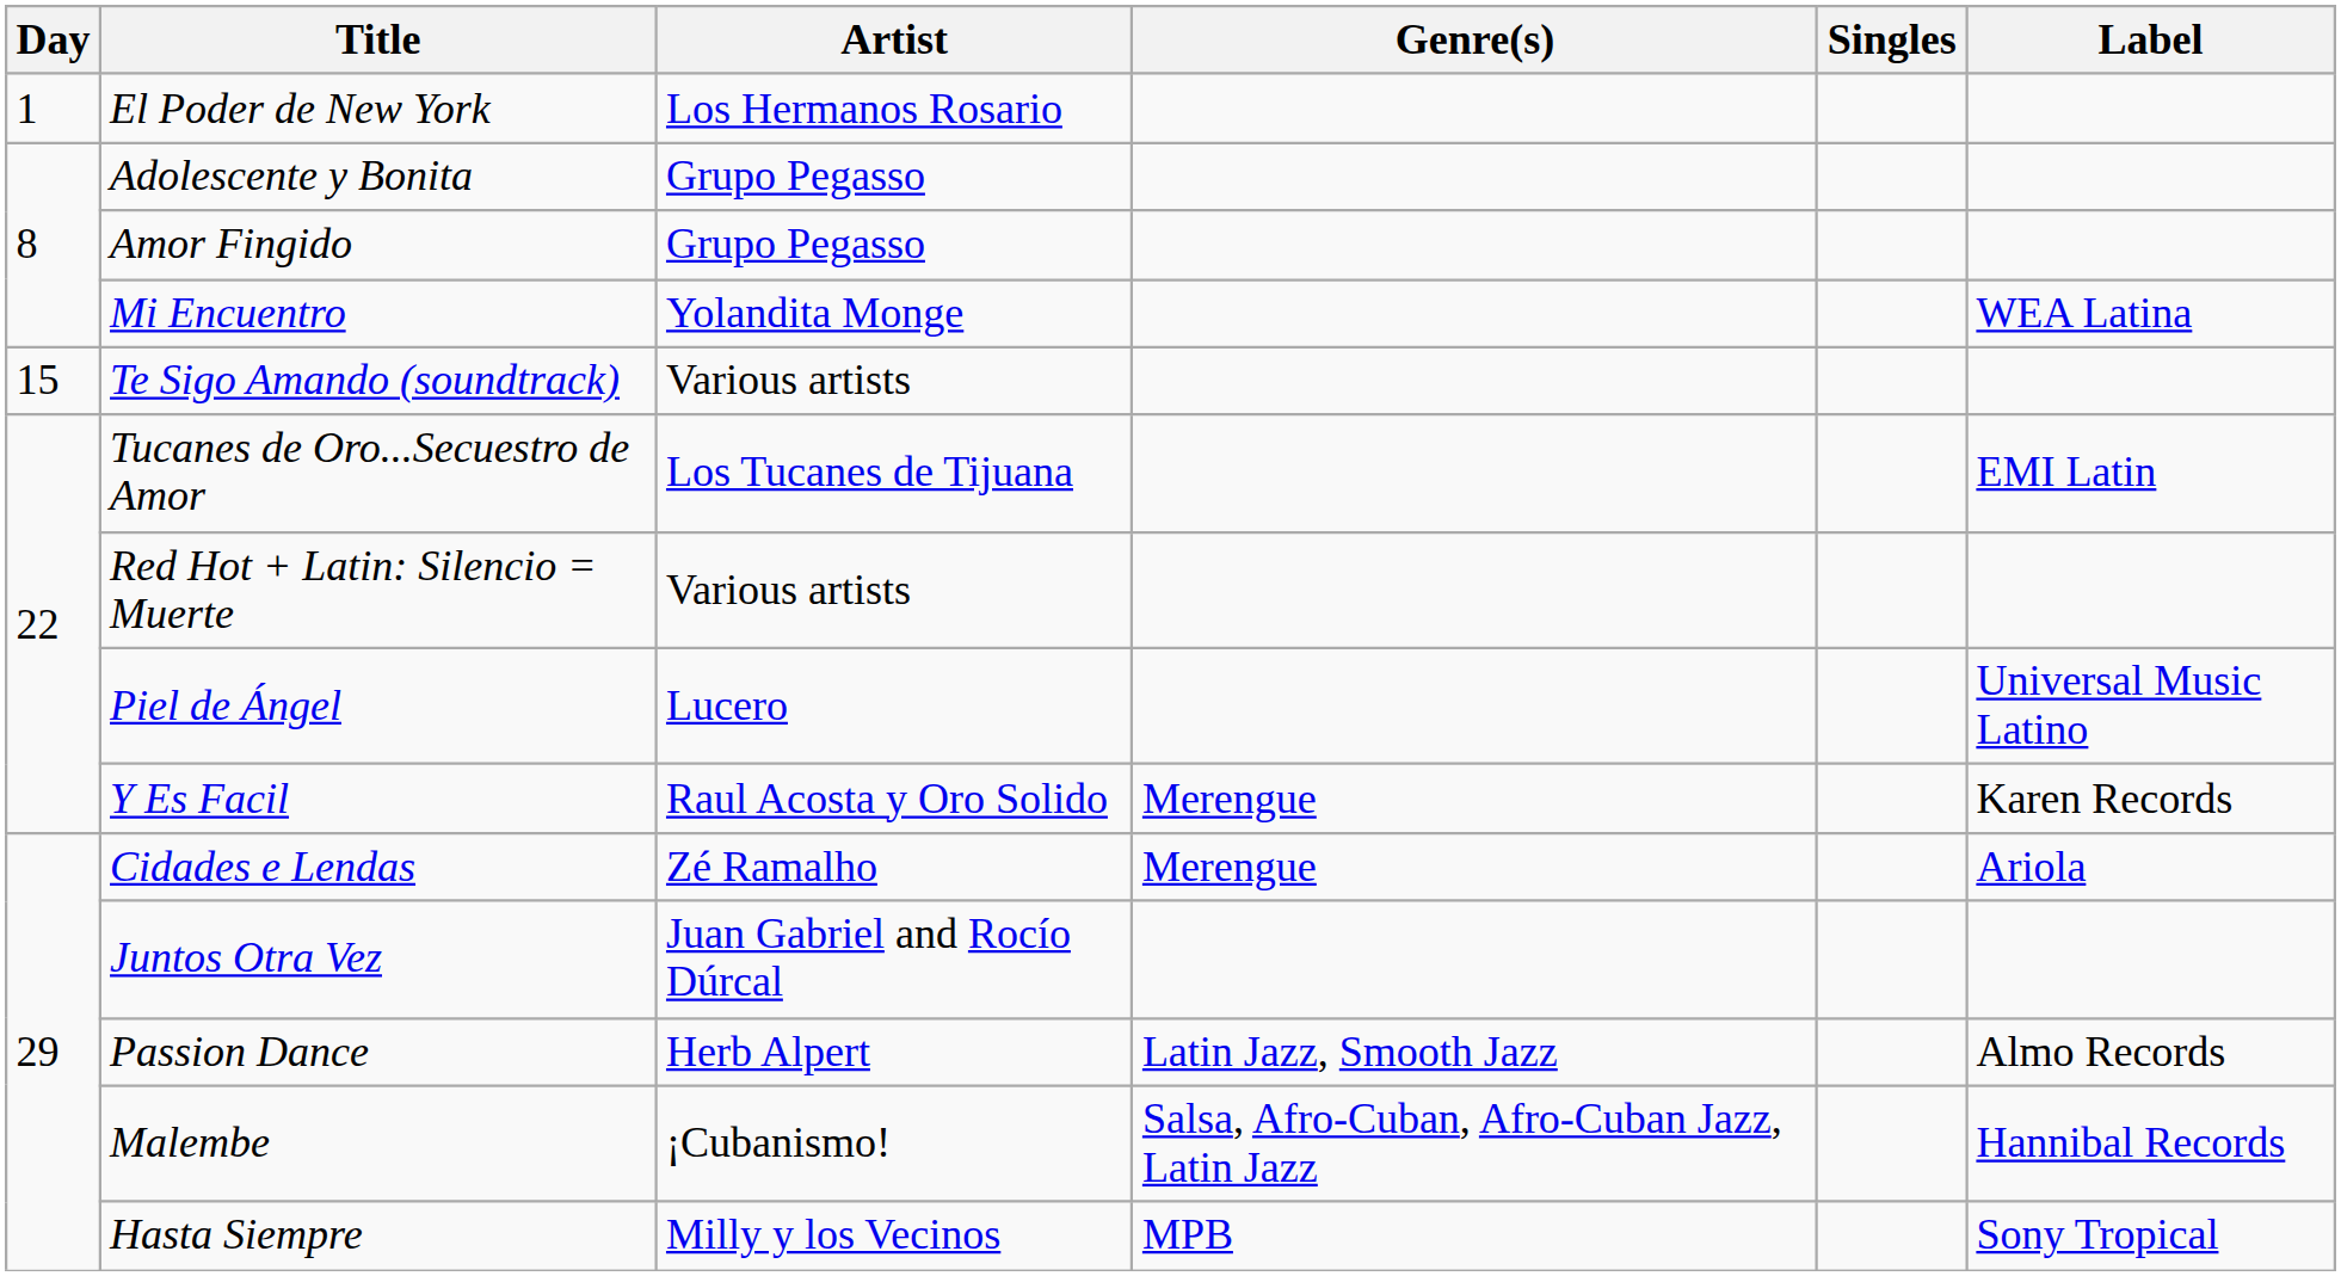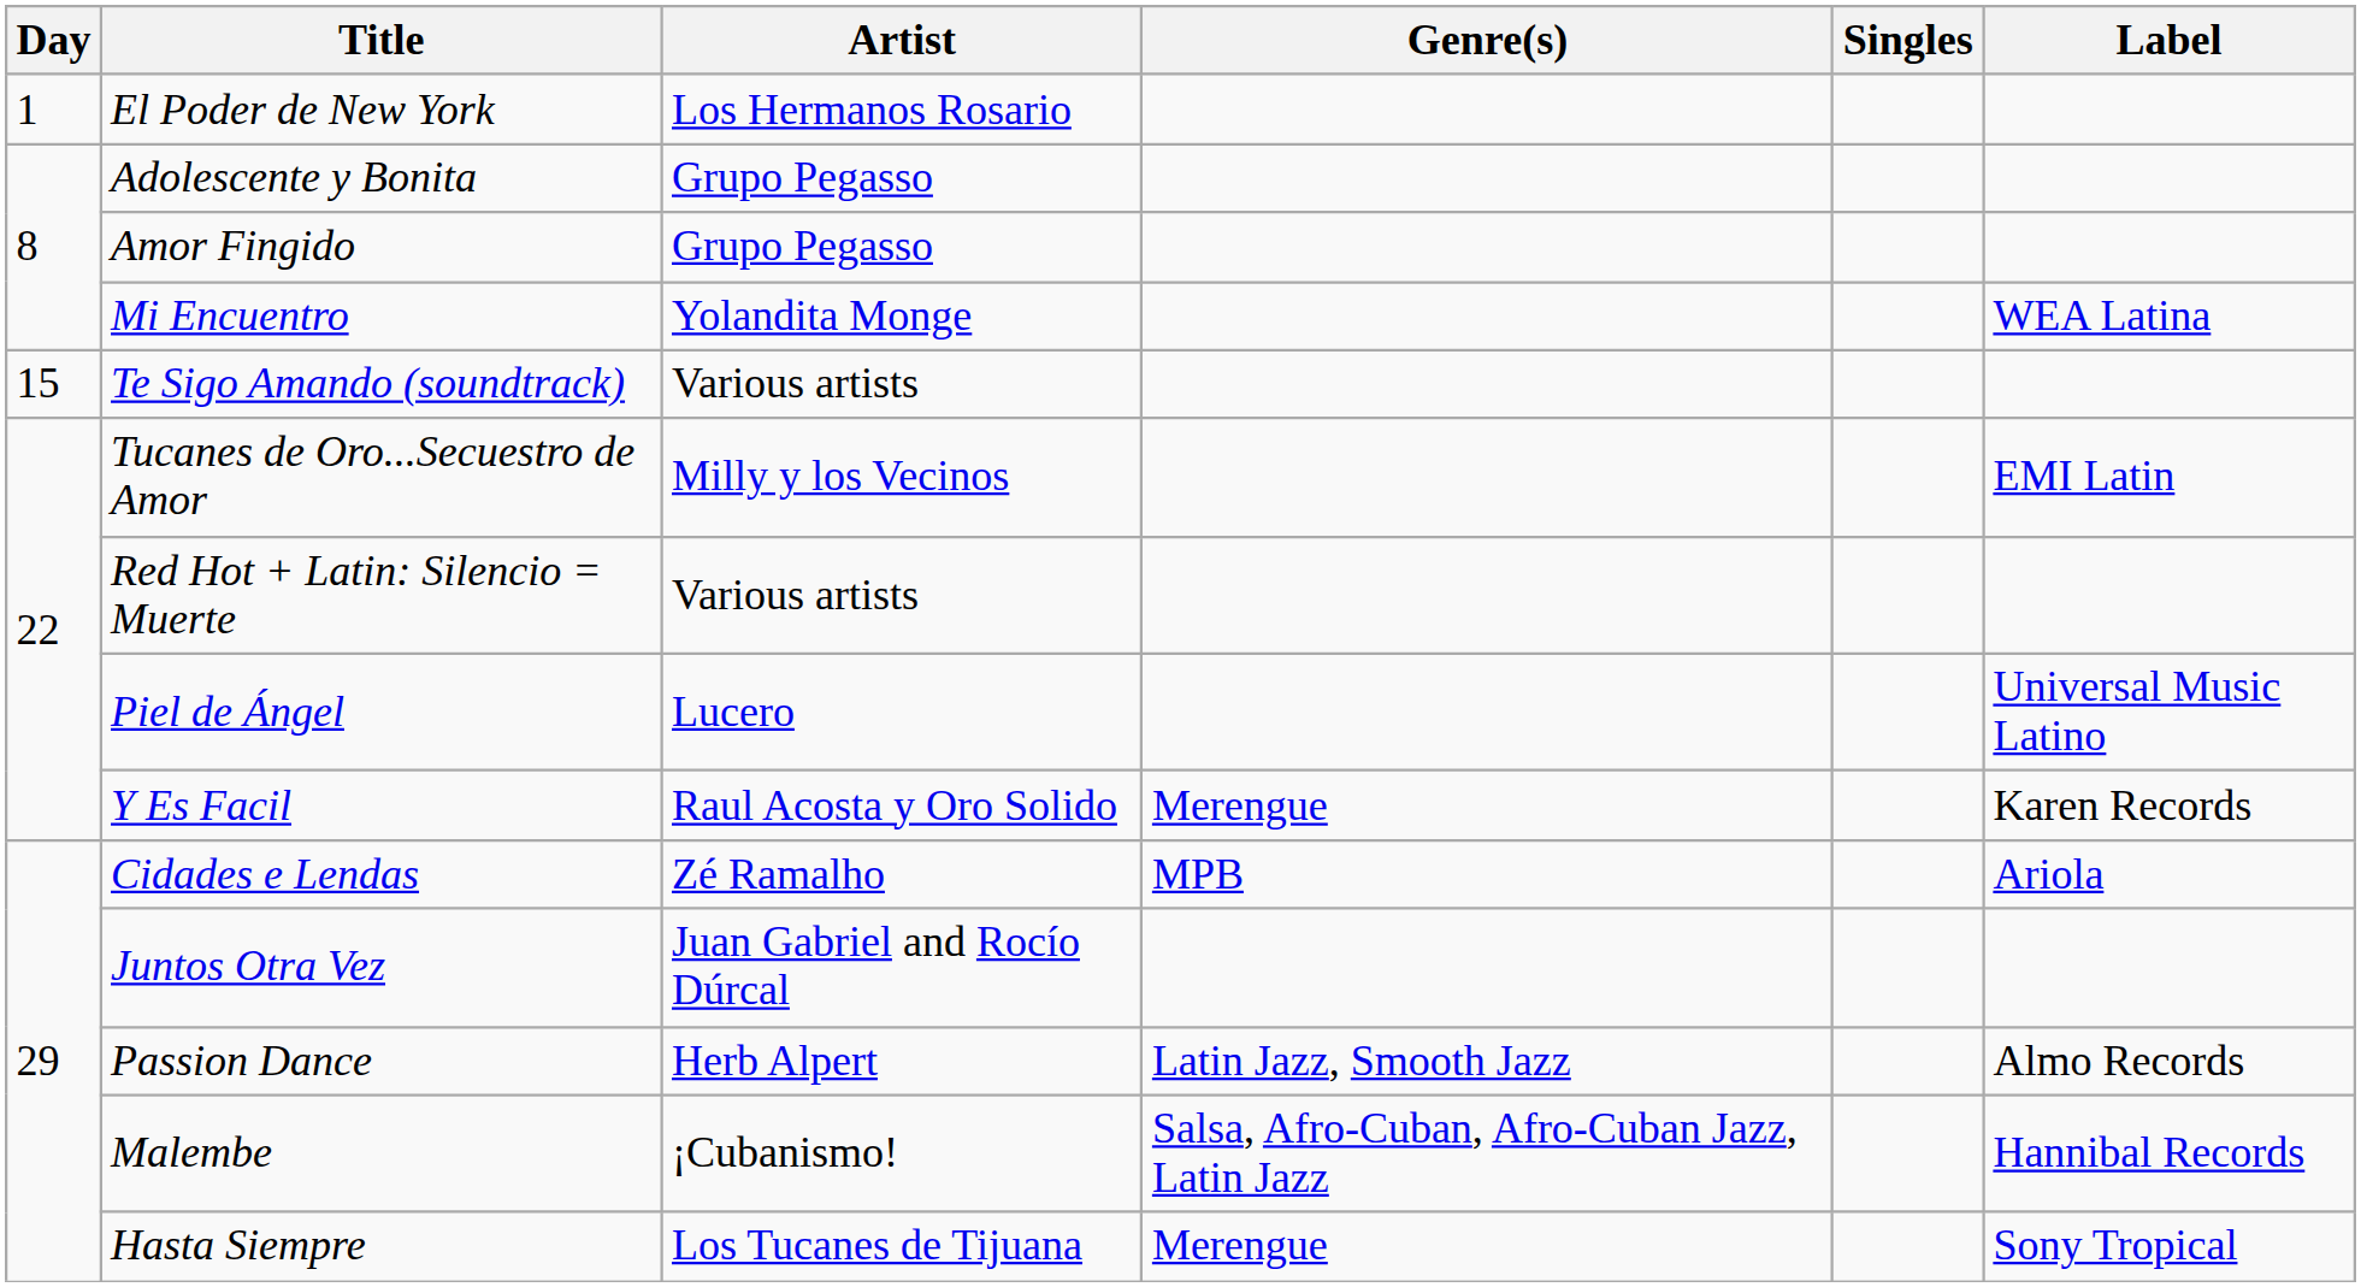Tucanes de Oro...Secuestro de Amor | Artist: Los Tucanes de Tijuana -> Milly y los Vecinos
Cidades e Lendas | Genre(s): Merengue -> MPB
Hasta Siempre | Artist: Milly y los Vecinos -> Los Tucanes de Tijuana
Hasta Siempre | Genre(s): MPB -> Merengue
